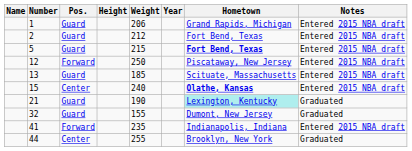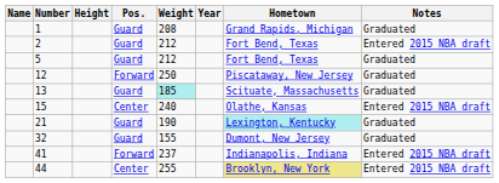columns swapped: Pos. <-> Height
1 | Weight: 206 -> 208
1 | Notes: Entered 2015 NBA draft -> Graduated
5 | Weight: 215 -> 212
5 | Hometown: bold -> normal
5 | Notes: Entered 2015 NBA draft -> Graduated
12 | Notes: Entered 2015 NBA draft -> Graduated
13 | Weight: no background -> paleturquoise background
13 | Notes: Entered 2015 NBA draft -> Graduated
15 | Hometown: bold -> normal
41 | Weight: 235 -> 237
44 | Hometown: no background -> khaki background
44 | Notes: Graduated -> Entered 2015 NBA draft
